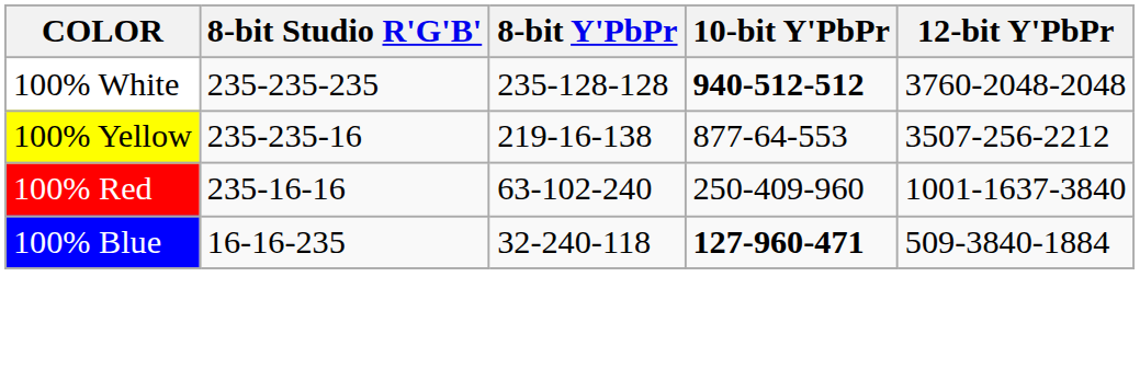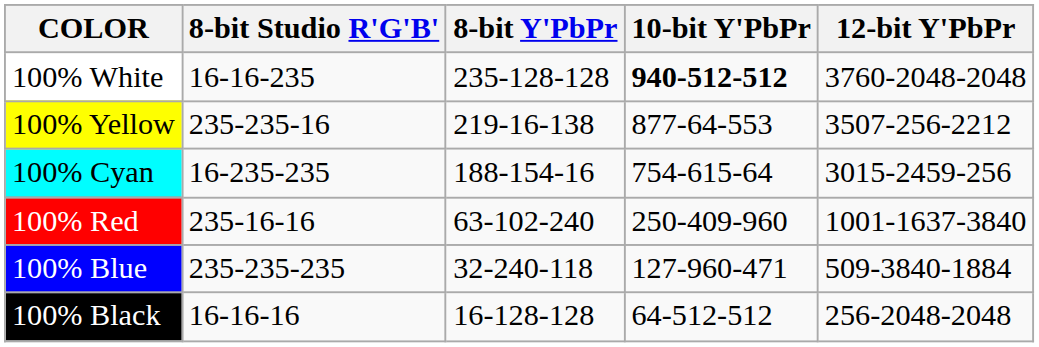100% White | 8-bit Studio R'G'B': 235-235-235 -> 16-16-235
+ row: 100% Cyan | 16-235-235 | 188-154-16 | 754-615-64 | 3015-2459-256
100% Blue | 8-bit Studio R'G'B': 16-16-235 -> 235-235-235
100% Blue | 10-bit Y'PbPr: bold -> normal
+ row: 100% Black | 16-16-16 | 16-128-128 | 64-512-512 | 256-2048-2048
